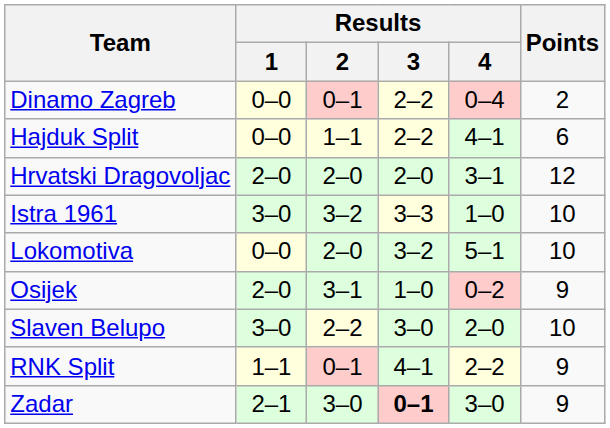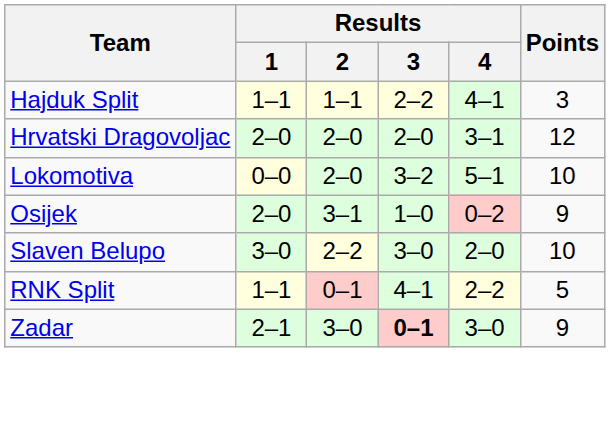- row: Dinamo Zagreb | 0–0 | 0–1 | 2–2 | 0–4 | 2
Hajduk Split | Results / 1: 0–0 -> 1–1
Hajduk Split | Points: 6 -> 3
- row: Istra 1961 | 3–0 | 3–2 | 3–3 | 1–0 | 10
RNK Split | Points: 9 -> 5
